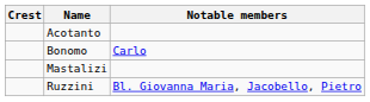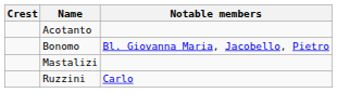Bonomo | Notable members: Carlo -> Bl. Giovanna Maria, Jacobello, Pietro
Ruzzini | Notable members: Bl. Giovanna Maria, Jacobello, Pietro -> Carlo
